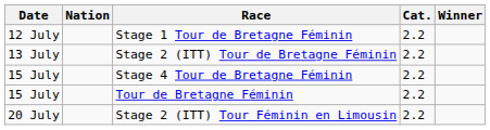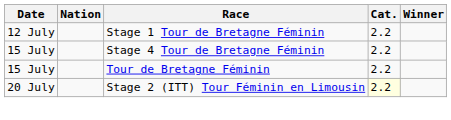- row: 13 July | Stage 2 (ITT) Tour de Bretagne Féminin | 2.2
Stage 2 (ITT) Tour Féminin en Limousin | Cat.: no background -> lightyellow background
